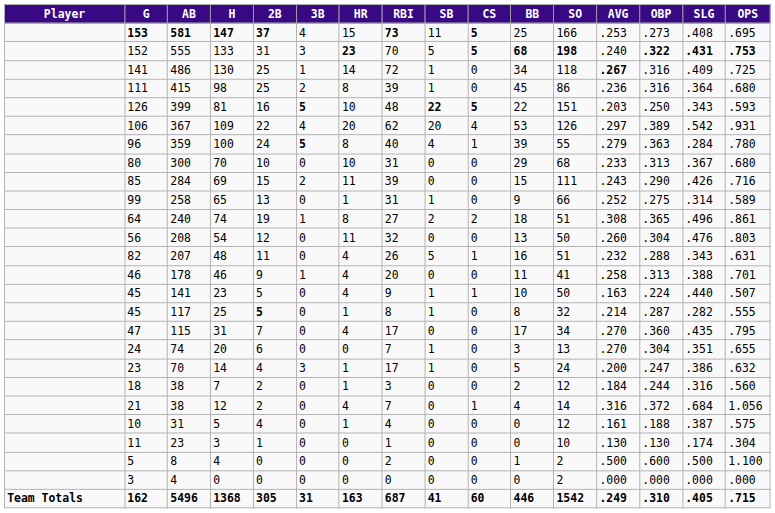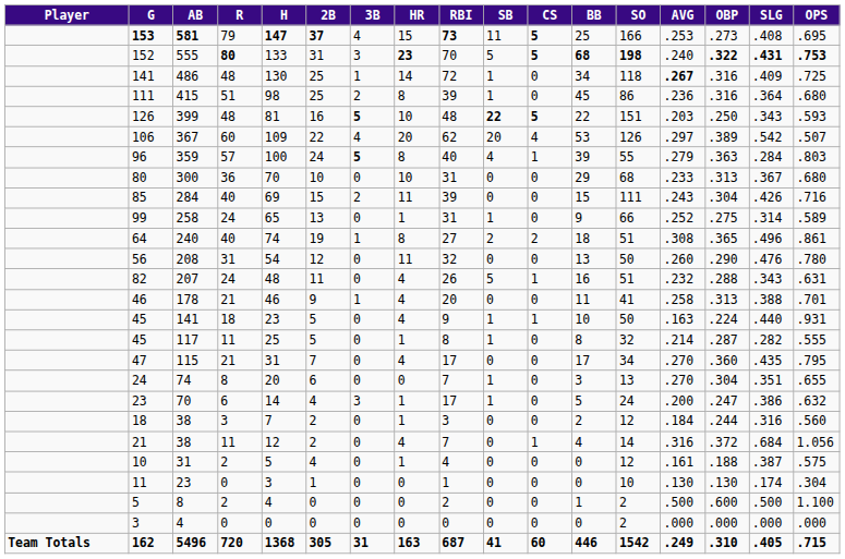+ column: R | 79 | 80 | 48 | 51 | 48 | 60 | 57 | 36 | 40 | 24 | 40 | 31 | 24 | 21 | 18 | 11 | 21 | 8 | 6 | 3 | 11 | 2 | 0 | 2 | 0 | 720
106 | OPS: .931 -> .507
96 | OPS: .780 -> .803
85 | OBP: .290 -> .304
56 | OBP: .304 -> .290
56 | OPS: .803 -> .780
45 / 141 | OPS: .507 -> .931
45 / 117 | 2B: bold -> normal
